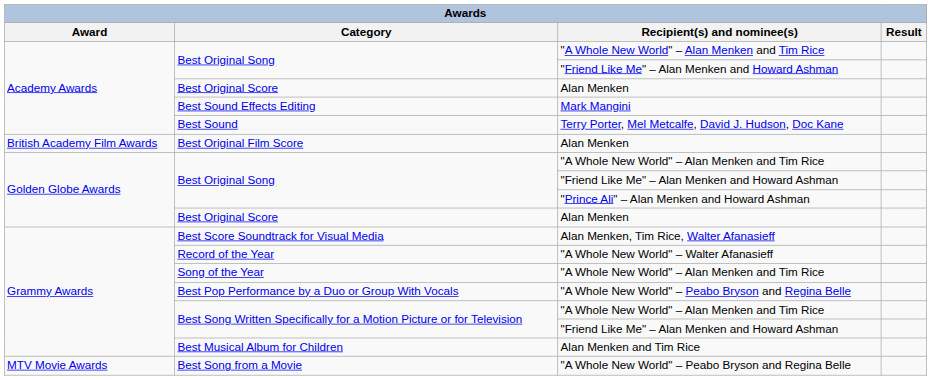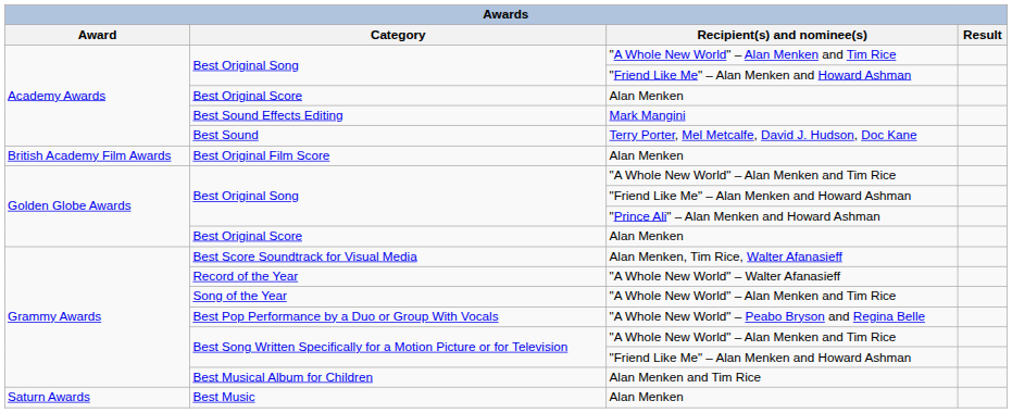- row: MTV Movie Awards | Best Song from a Movie | "A Whole New World" – Peabo Bryson and Regina Belle
+ row: Saturn Awards | Best Music | Alan Menken
